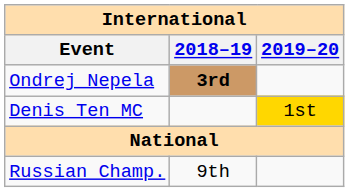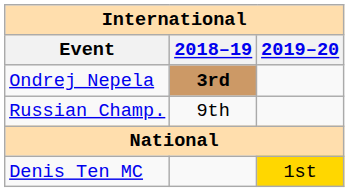rows swapped: Denis Ten MC <-> Russian Champ.
